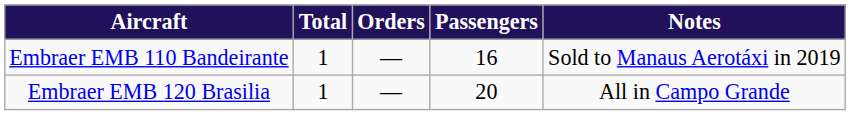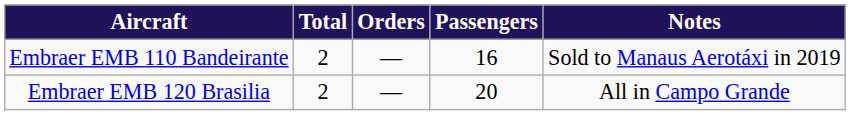Embraer EMB 110 Bandeirante | Total: 1 -> 2
Embraer EMB 120 Brasilia | Total: 1 -> 2
